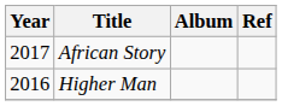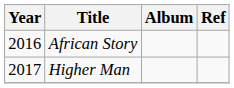African Story | Year: 2017 -> 2016
Higher Man | Year: 2016 -> 2017
